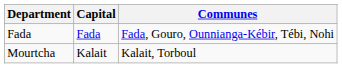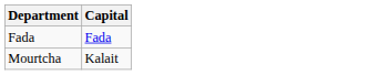- column: Communes | Fada, Gouro, Ounnianga-Kébir, Tébi, Nohi | Kalait, Torboul
